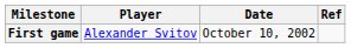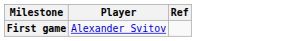- column: Date | October 10, 2002
